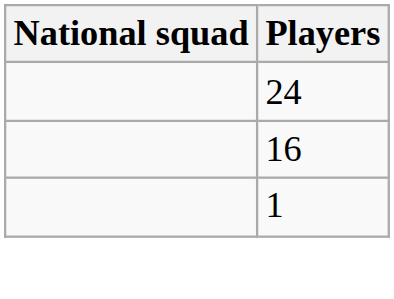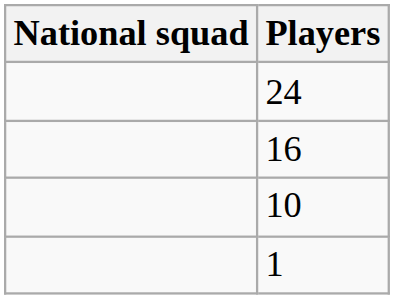+ row: 10
